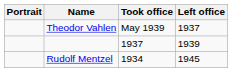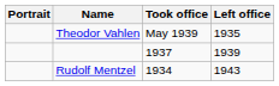Theodor Vahlen | Left office: 1937 -> 1935
Rudolf Mentzel | Left office: 1945 -> 1943
